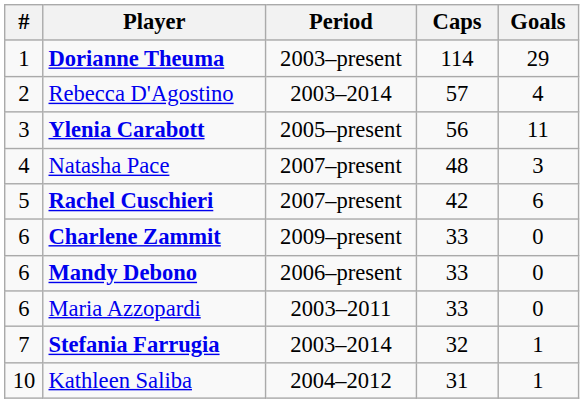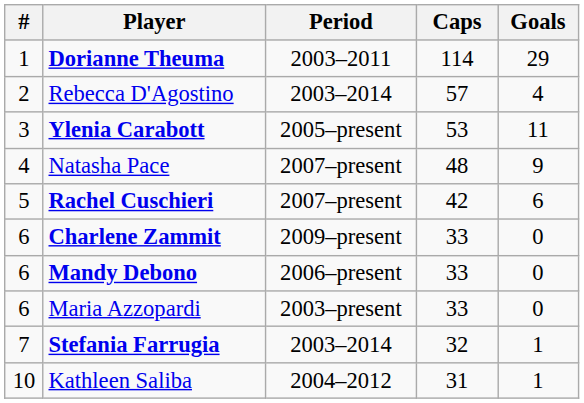Dorianne Theuma | Period: 2003–present -> 2003–2011
Ylenia Carabott | Caps: 56 -> 53
Natasha Pace | Goals: 3 -> 9
Maria Azzopardi | Period: 2003–2011 -> 2003–present
